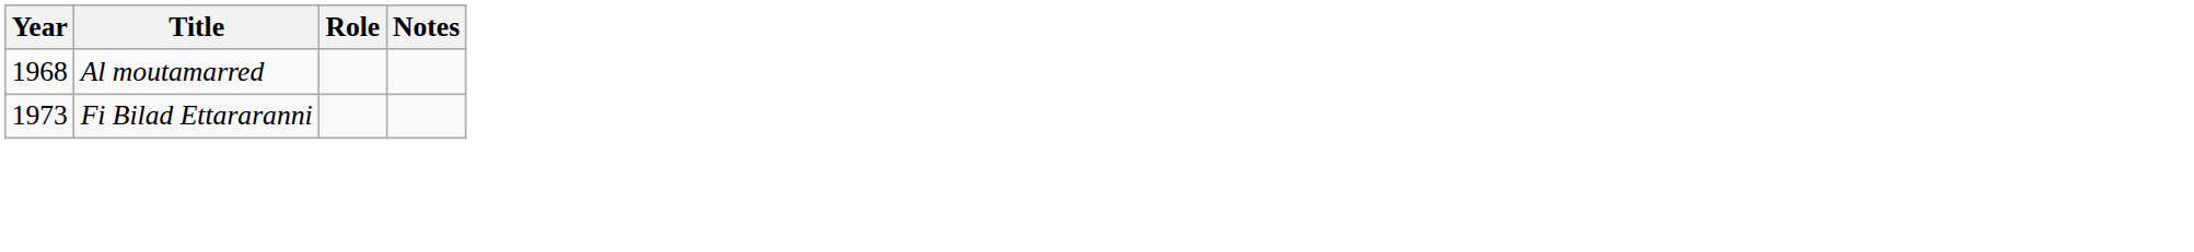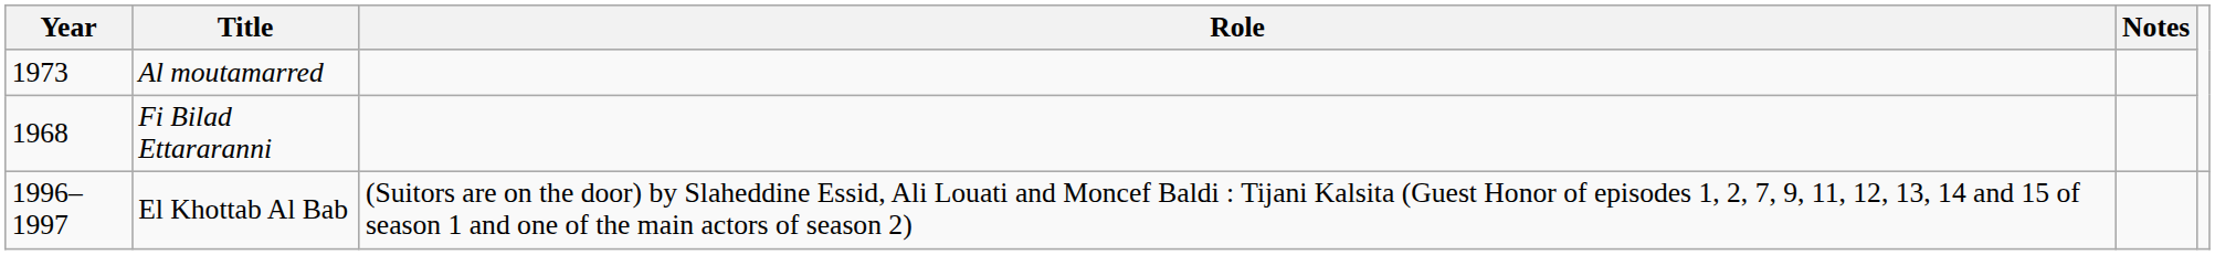Al moutamarred | Year: 1968 -> 1973
Fi Bilad Ettararanni | Year: 1973 -> 1968
+ row: 1996–1997 | El Khottab Al Bab | (Suitors are on the door) by Slaheddine Essid, Ali Louati and Moncef Baldi : Tijani Kalsita (Guest Honor of episodes 1, 2, 7, 9, 11, 12, 13, 14 and 15 of season 1 and one of the main actors of season 2)
